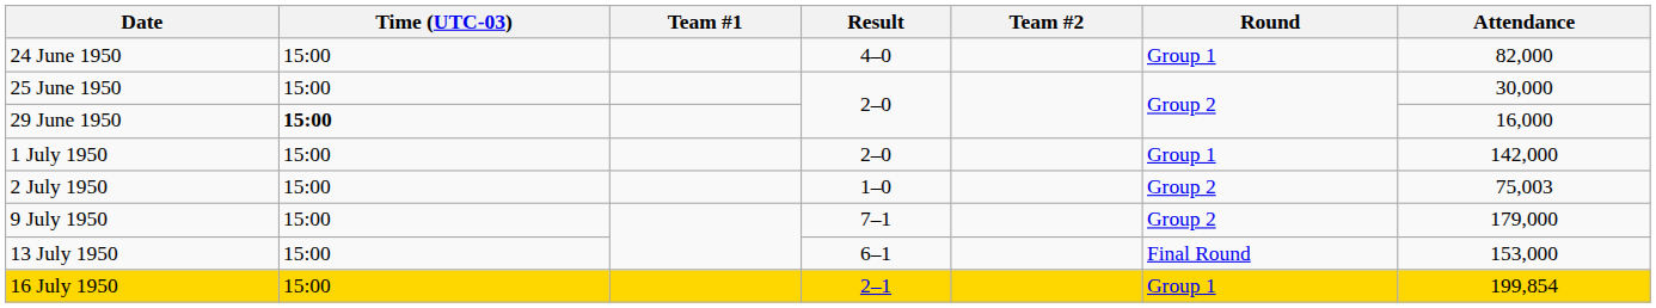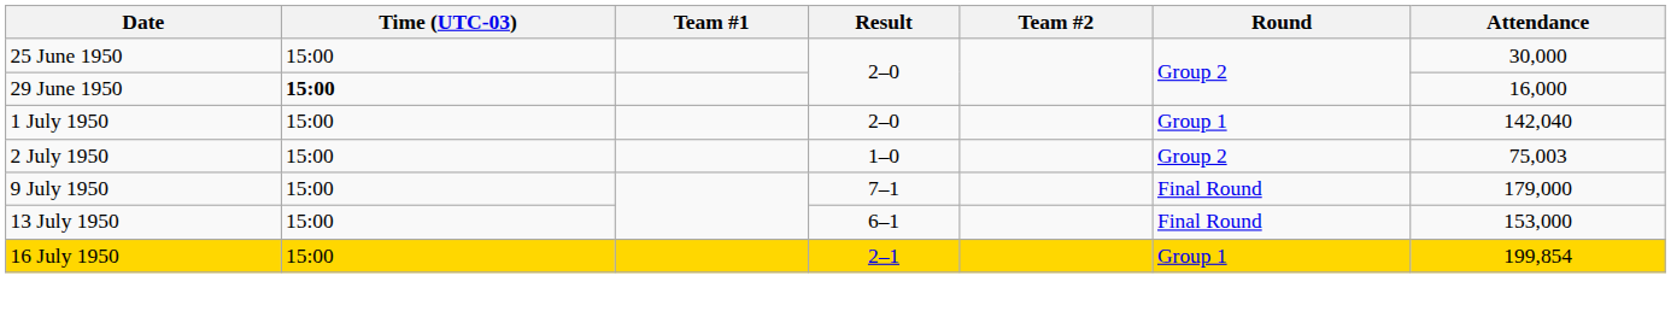- row: 24 June 1950 | 15:00 | 4–0 | Group 1 | 82,000
1 July 1950 | Attendance: 142,000 -> 142,040
9 July 1950 | Round: Group 2 -> Final Round
